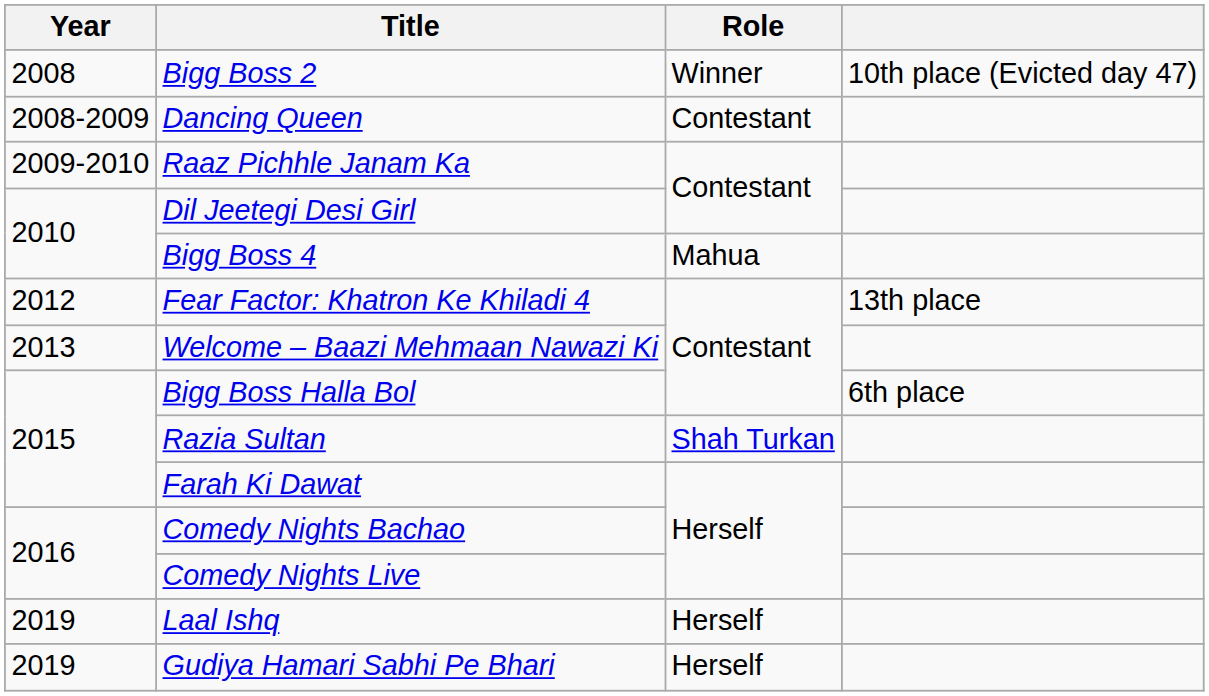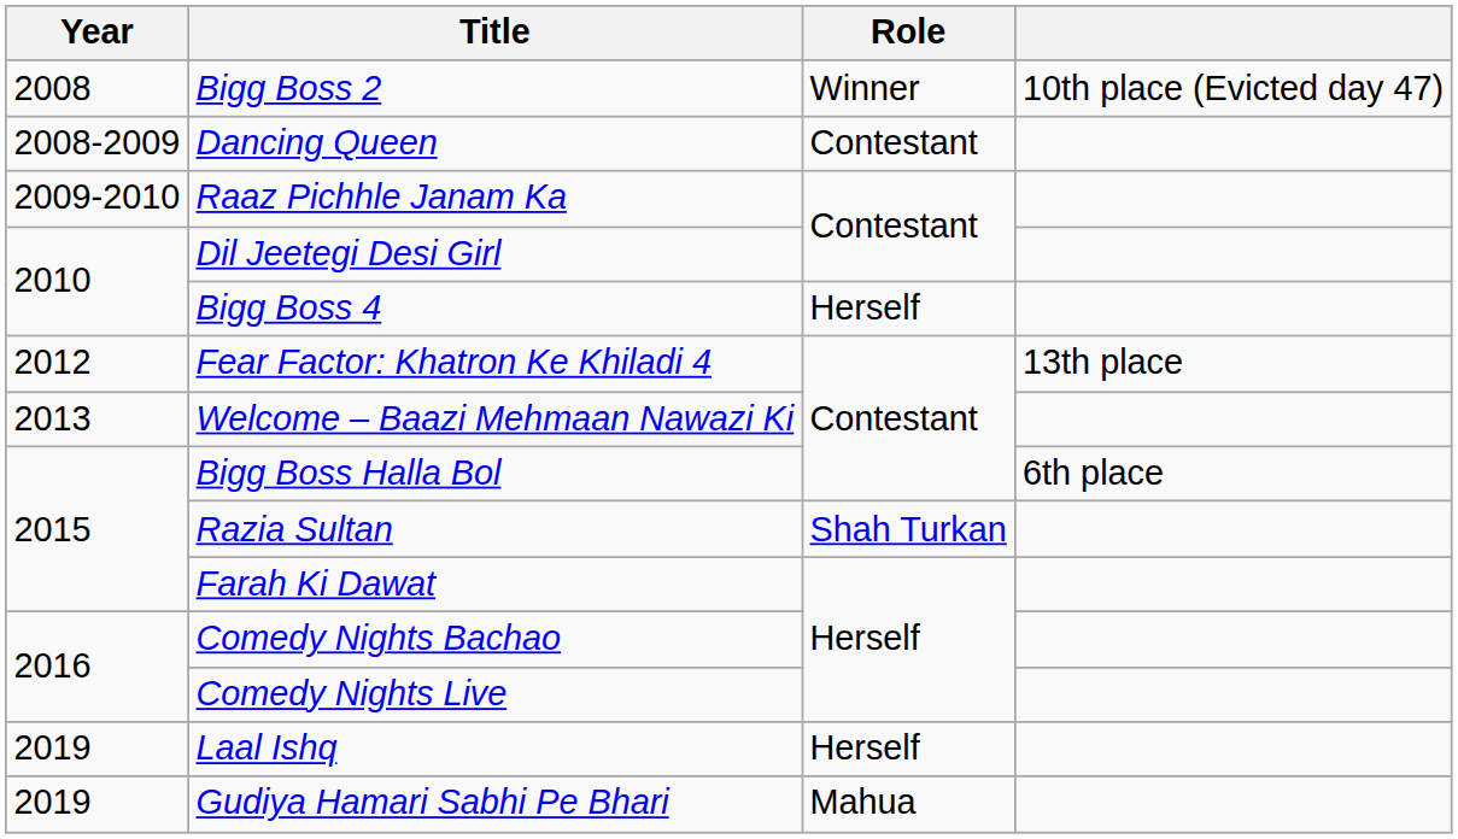Bigg Boss 4 | Role: Mahua -> Herself
Gudiya Hamari Sabhi Pe Bhari | Role: Herself -> Mahua
